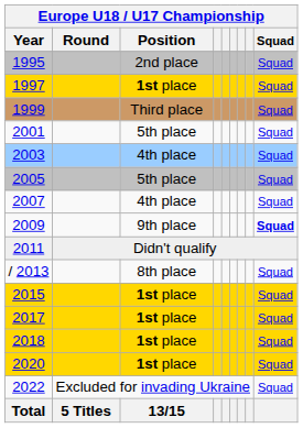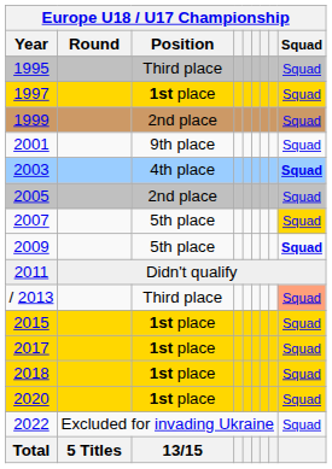1995 | Europe U18 / U17 Championship / Position: 2nd place -> Third place
1999 | Europe U18 / U17 Championship / Position: Third place -> 2nd place
2001 | Europe U18 / U17 Championship / Position: 5th place -> 9th place
2003 | Europe U18 / U17 Championship / Squad: normal -> bold
2005 | Europe U18 / U17 Championship / Position: 5th place -> 2nd place
2007 | Europe U18 / U17 Championship / Position: 4th place -> 5th place
2007 | Europe U18 / U17 Championship / Squad: no background -> gold background
2009 | Europe U18 / U17 Championship / Position: 9th place -> 5th place
/ 2013 | Europe U18 / U17 Championship / Position: 8th place -> Third place
/ 2013 | Europe U18 / U17 Championship / Squad: no background -> lightsalmon background
